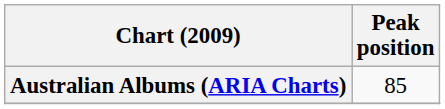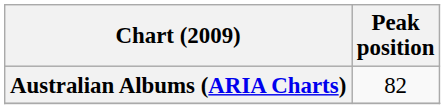Australian Albums (ARIA Charts) | Peak position: 85 -> 82
